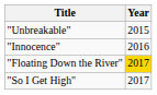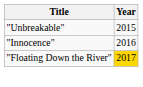- row: "So I Get High" | 2017
